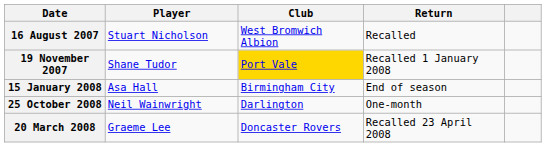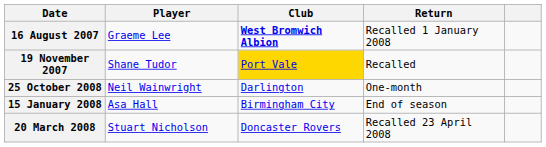16 August 2007 | Player: Stuart Nicholson -> Graeme Lee
16 August 2007 | Club: normal -> bold
16 August 2007 | Return: Recalled -> Recalled 1 January 2008
19 November 2007 | Return: Recalled 1 January 2008 -> Recalled
rows swapped: 25 October 2008 <-> 15 January 2008
20 March 2008 | Player: Graeme Lee -> Stuart Nicholson
